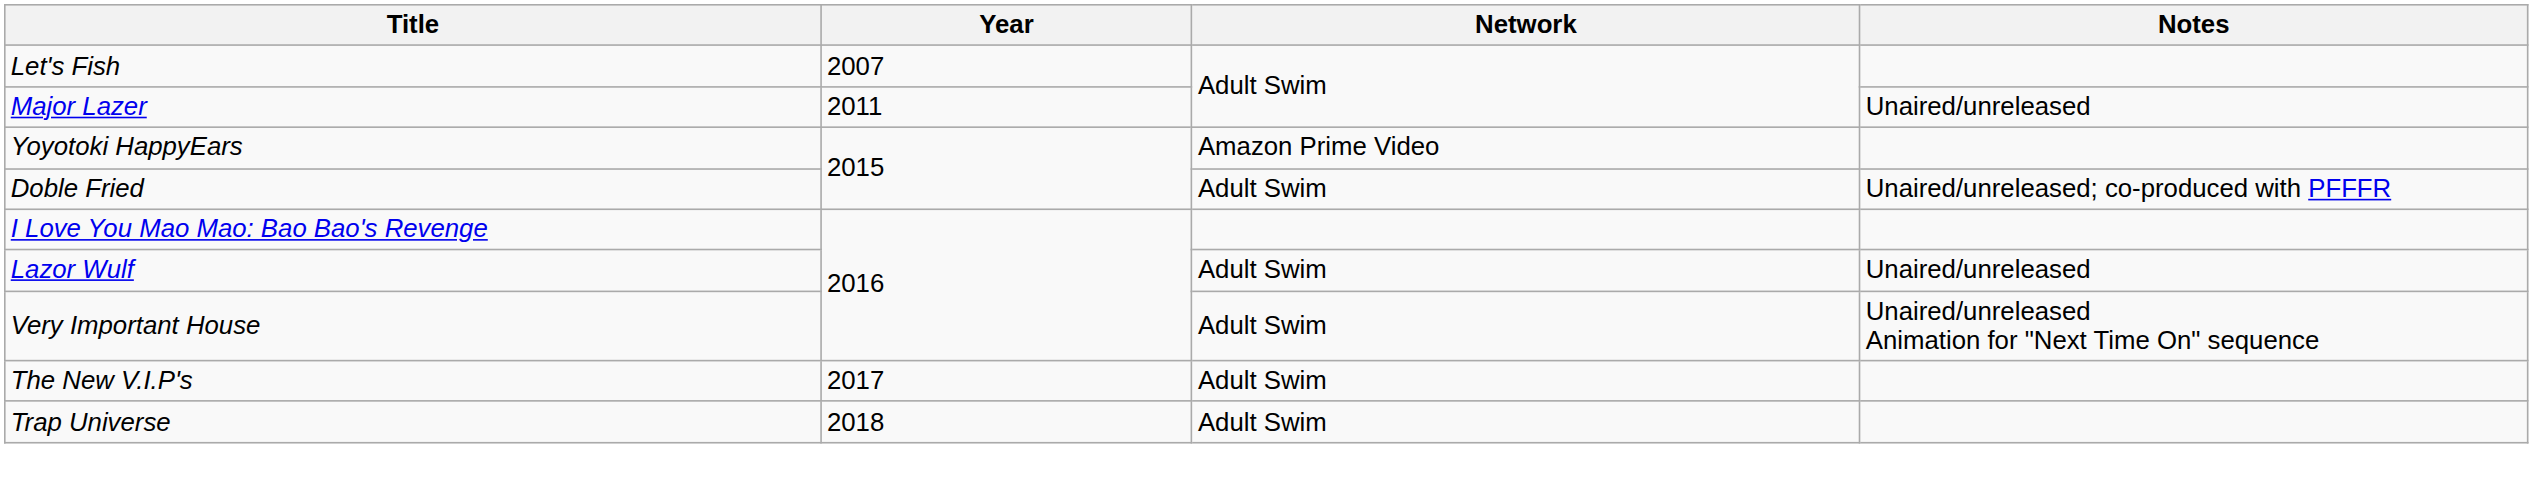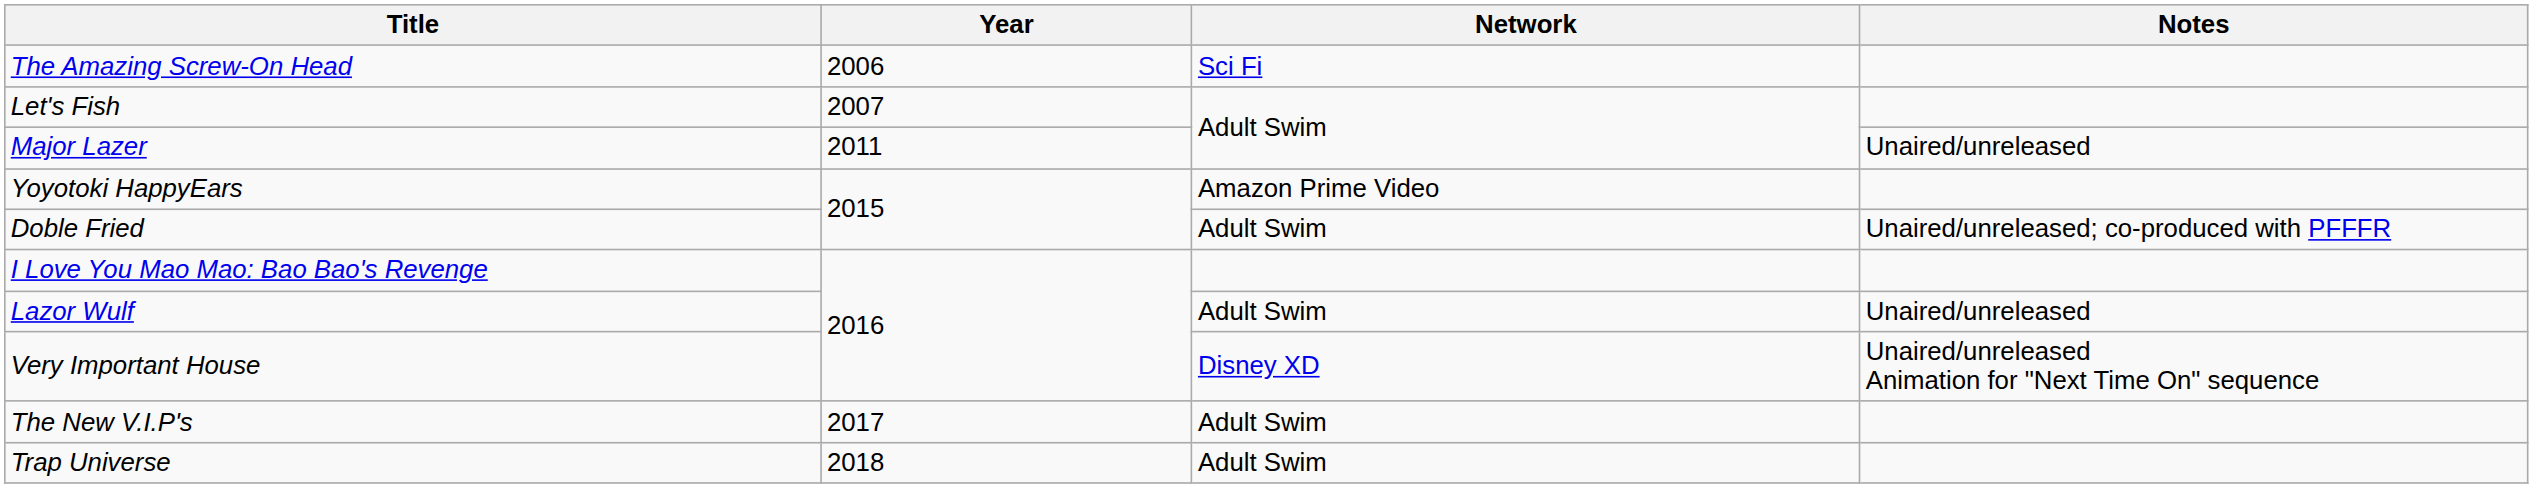+ row: The Amazing Screw-On Head | 2006 | Sci Fi
Very Important House | Network: Adult Swim -> Disney XD
